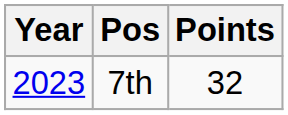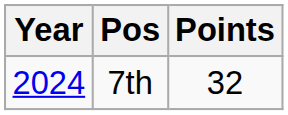7th | Year: 2023 -> 2024
